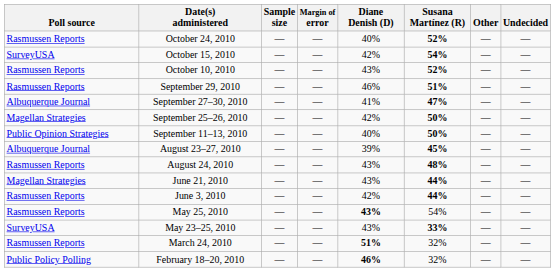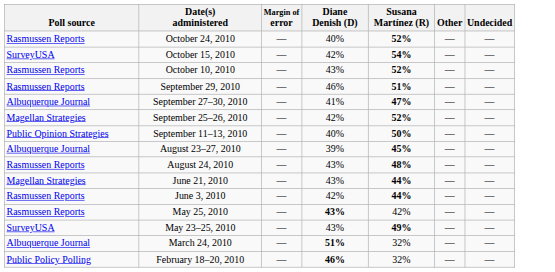- column: Sample size | — | — | — | — | — | — | — | — | — | — | — | — | — | — | —
September 25–26, 2010 | Susana Martínez (R): 50% -> 52%
May 25, 2010 | Susana Martínez (R): 54% -> 42%
May 23–25, 2010 | Susana Martínez (R): 33% -> 49%
March 24, 2010 | Poll source: Rasmussen Reports -> Albuquerque Journal
